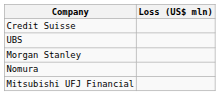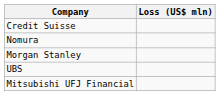rows swapped: Nomura <-> UBS
